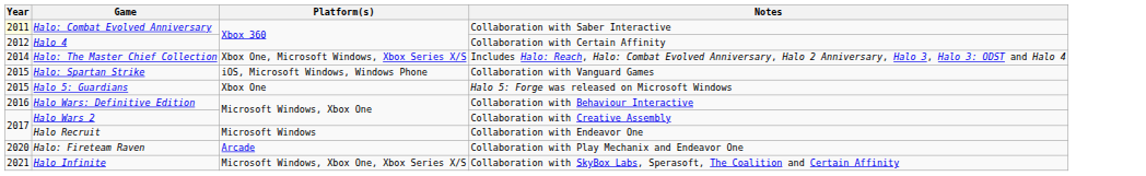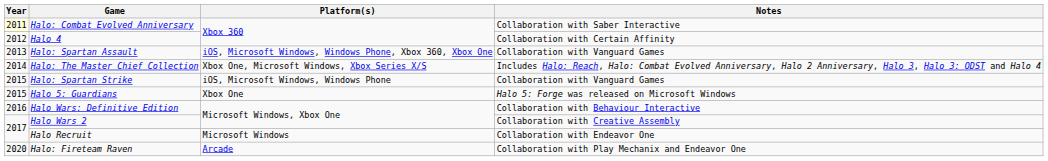+ row: 2013 | Halo: Spartan Assault | iOS, Microsoft Windows, Windows Phone, Xbox 360, Xbox One | Collaboration with Vanguard Games
- row: 2021 | Halo Infinite | Microsoft Windows, Xbox One, Xbox Series X/S | Collaboration with SkyBox Labs, Sperasoft, The Coalition and Certain Affinity
